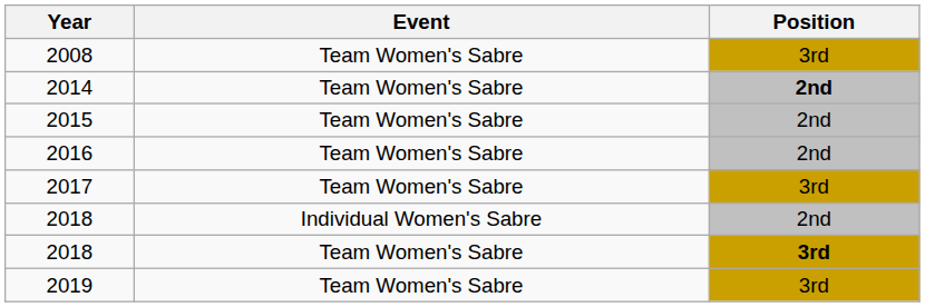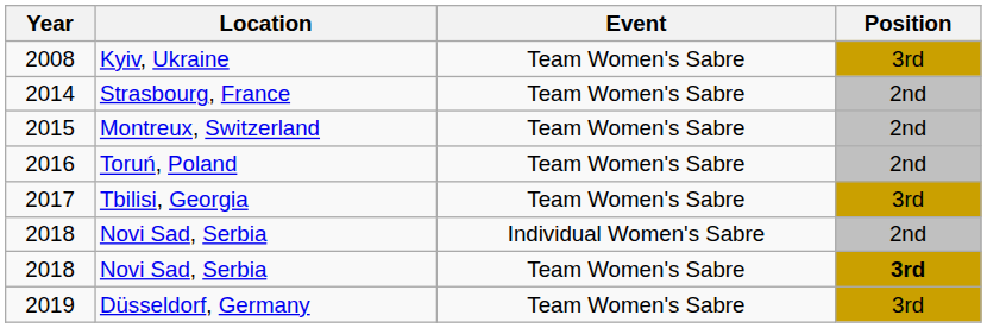+ column: Location | Kyiv, Ukraine | Strasbourg, France | Montreux, Switzerland | Toruń, Poland | Tbilisi, Georgia | Novi Sad, Serbia | Novi Sad, Serbia | Düsseldorf, Germany
2014 | Position: bold -> normal
